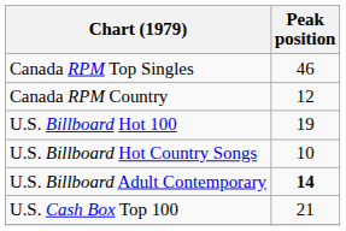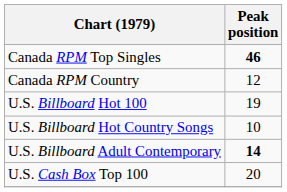Canada RPM Top Singles | Peak position: normal -> bold
U.S. Cash Box Top 100 | Peak position: 21 -> 20
